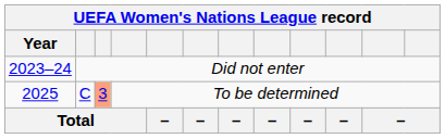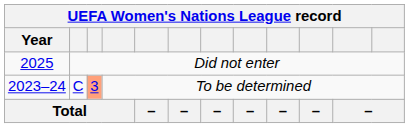Did not enter | Year: 2023–24 -> 2025
C | Year: 2025 -> 2023–24
